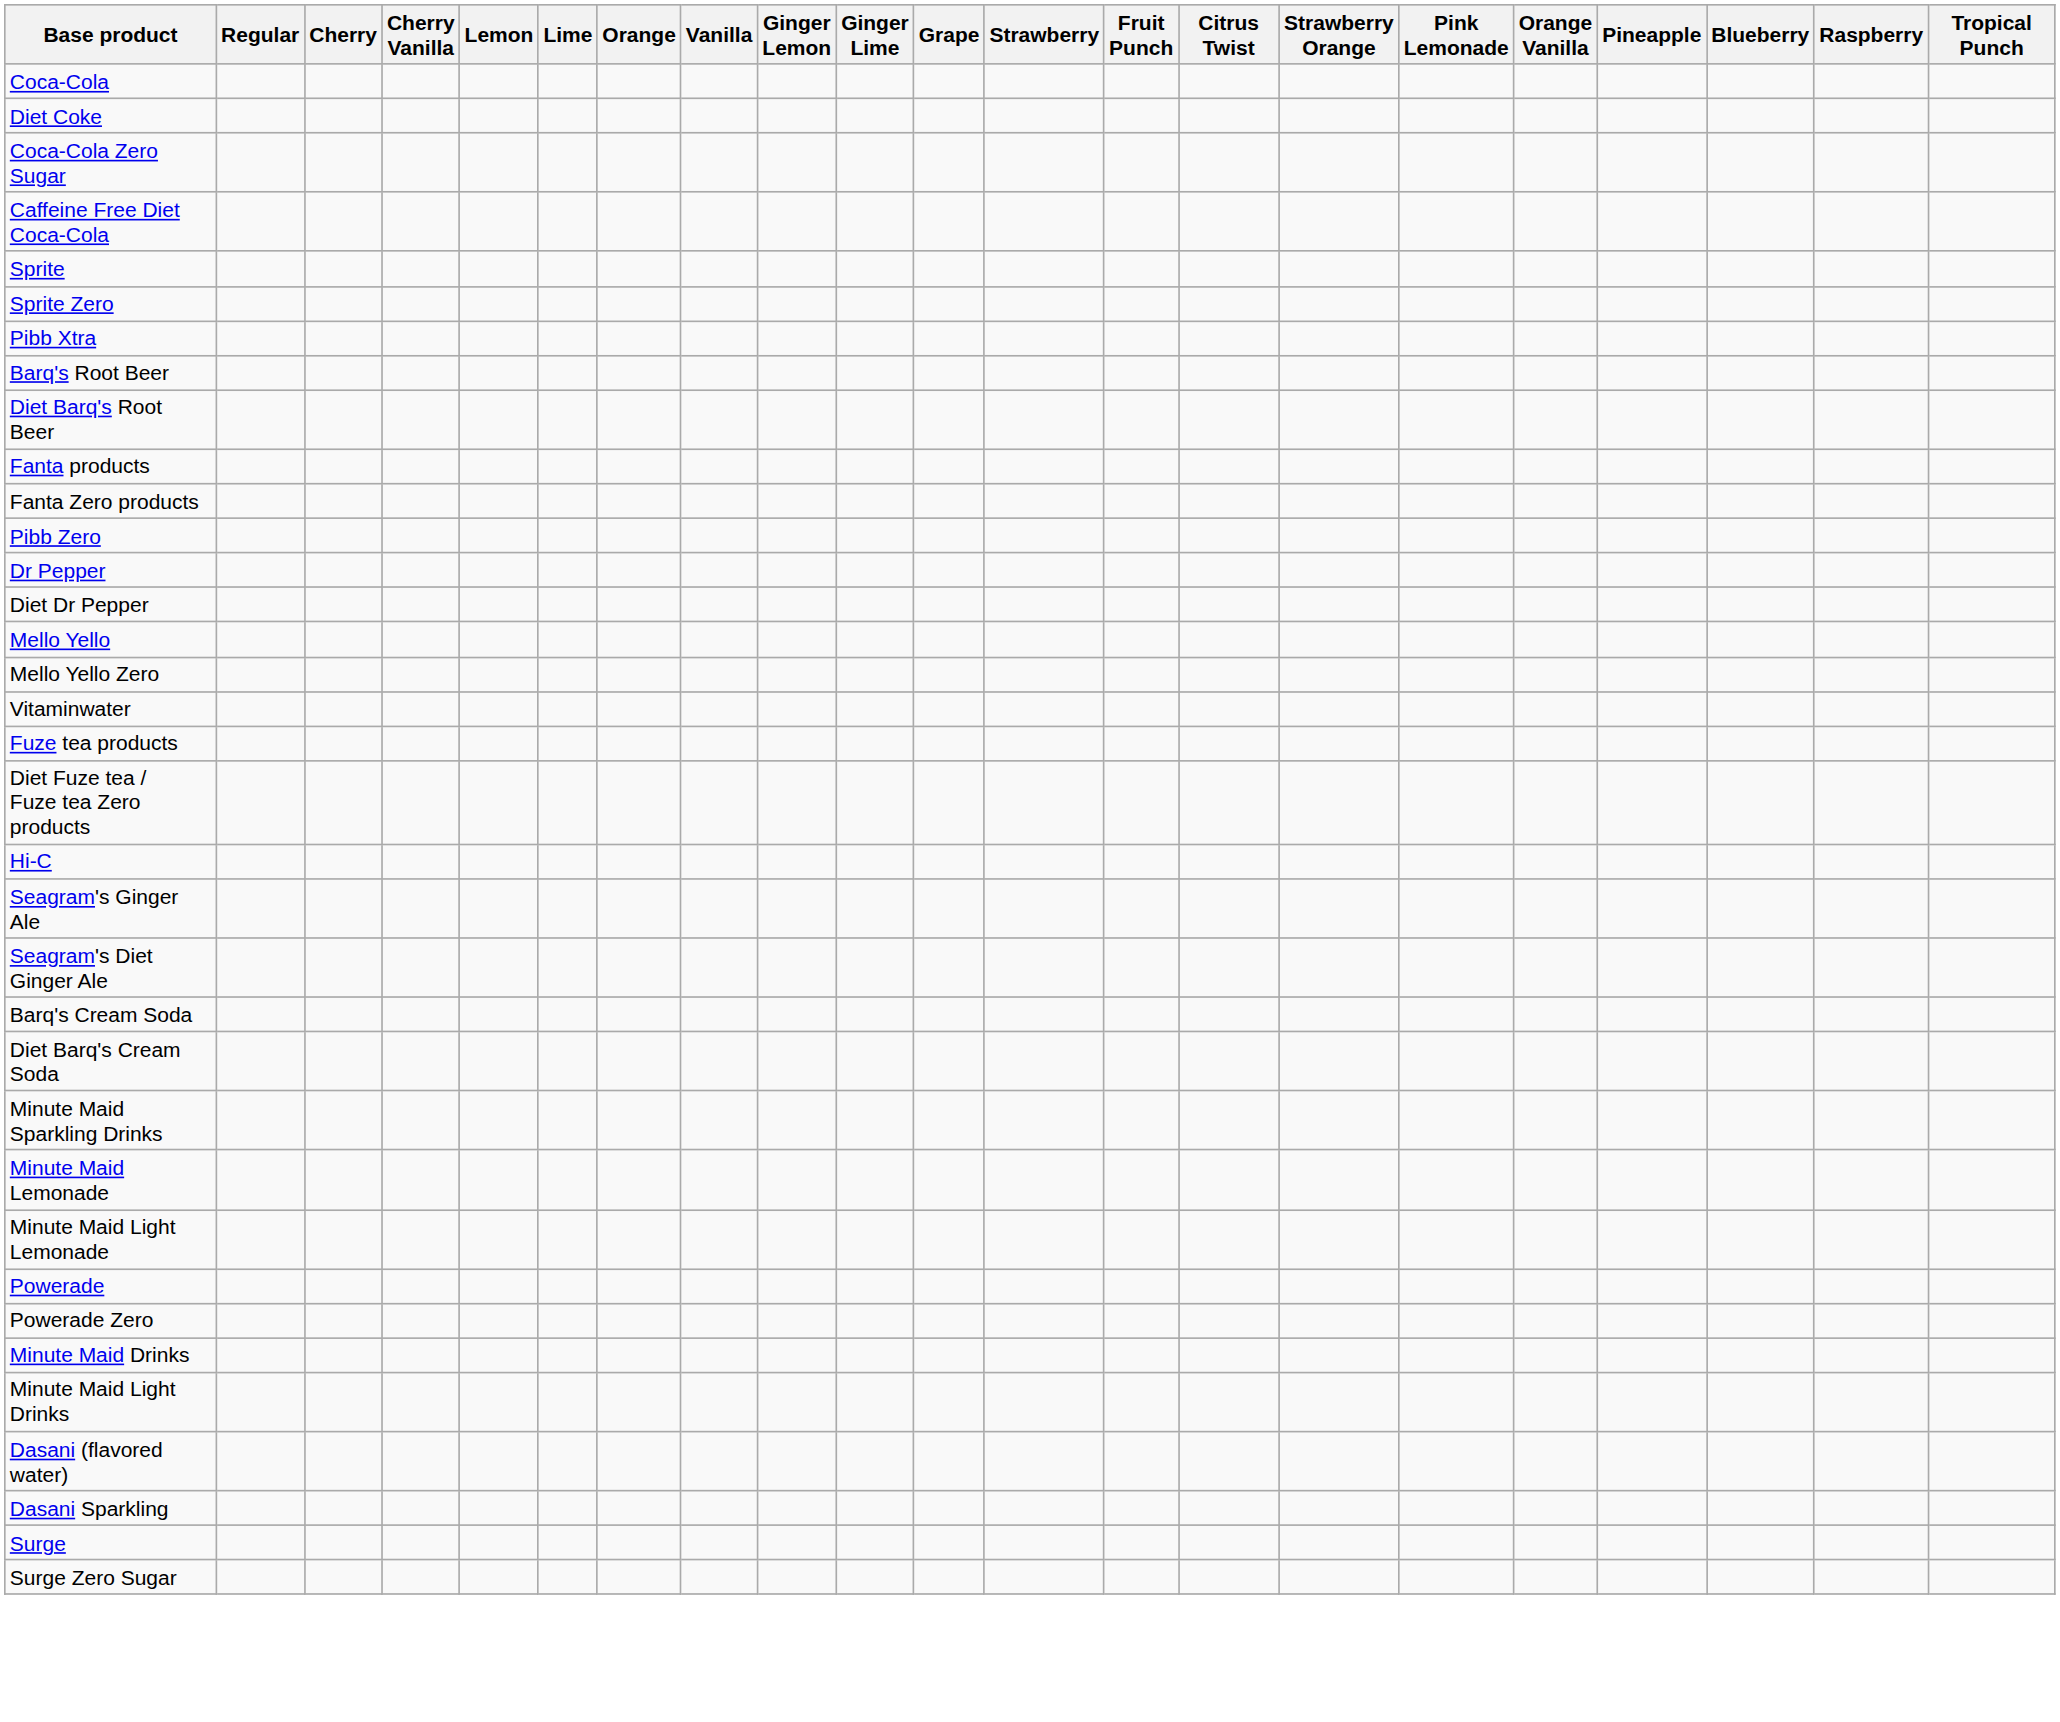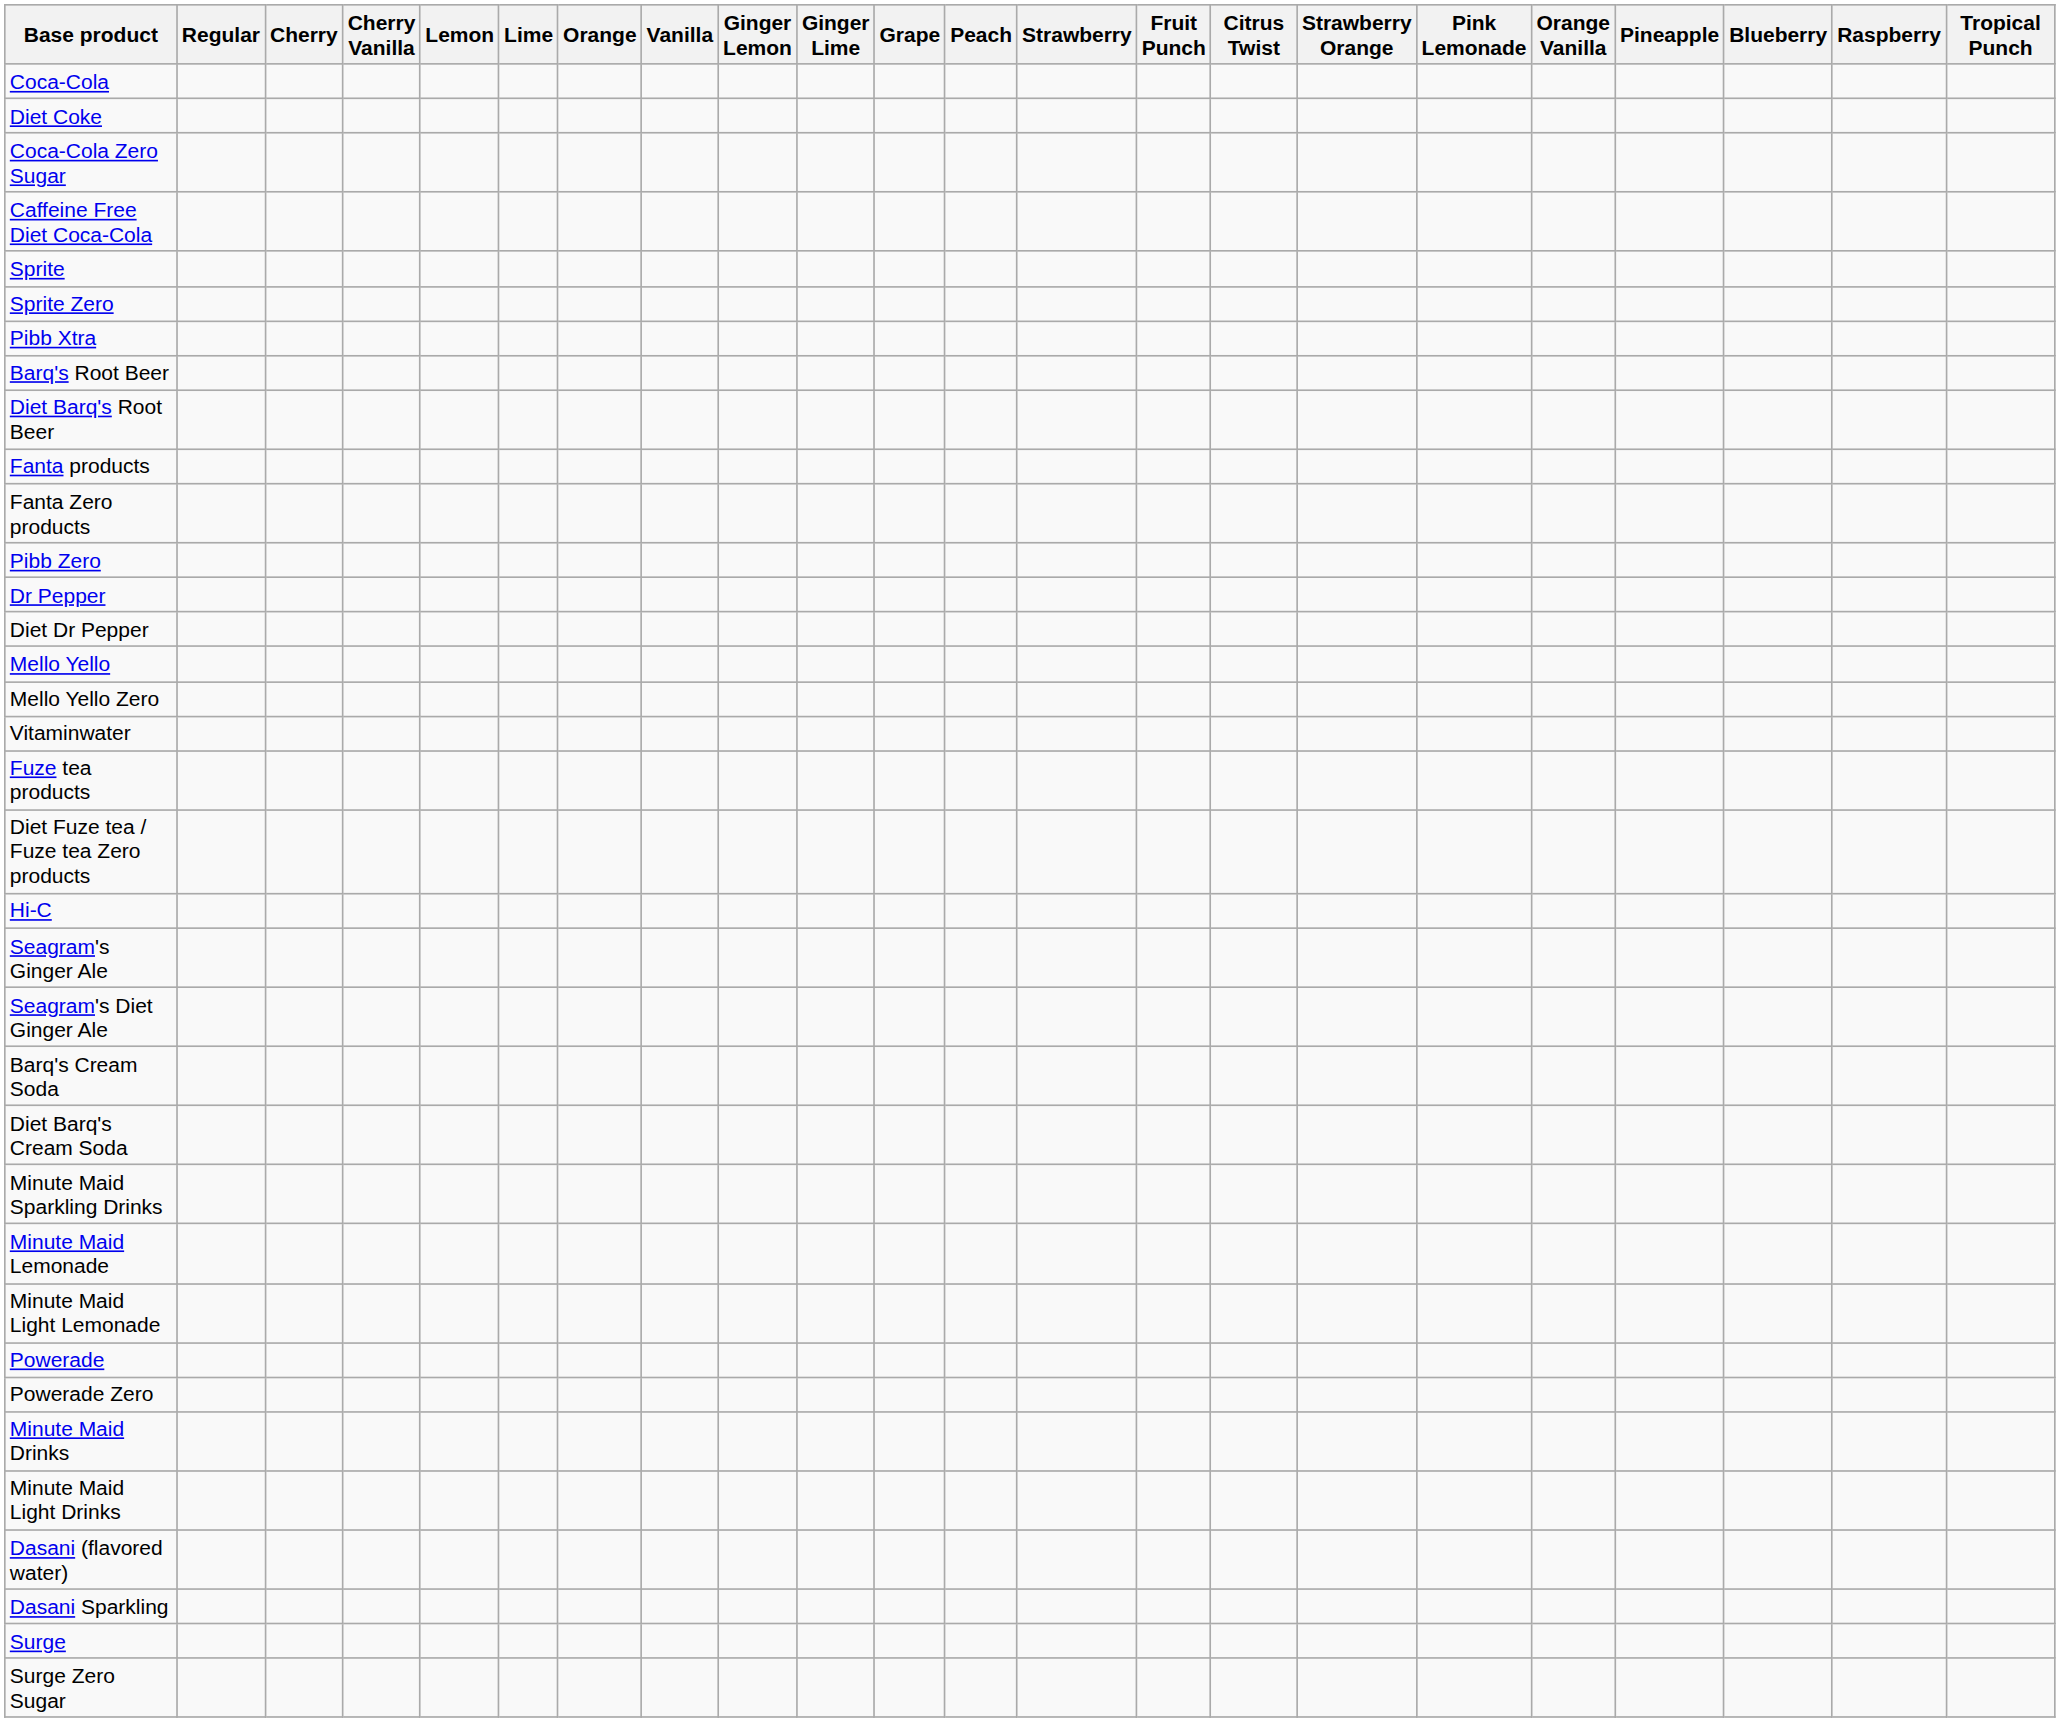+ column: Peach
